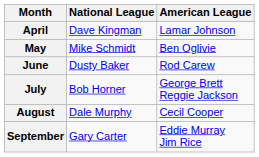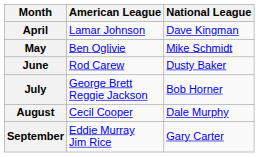columns swapped: American League <-> National League
